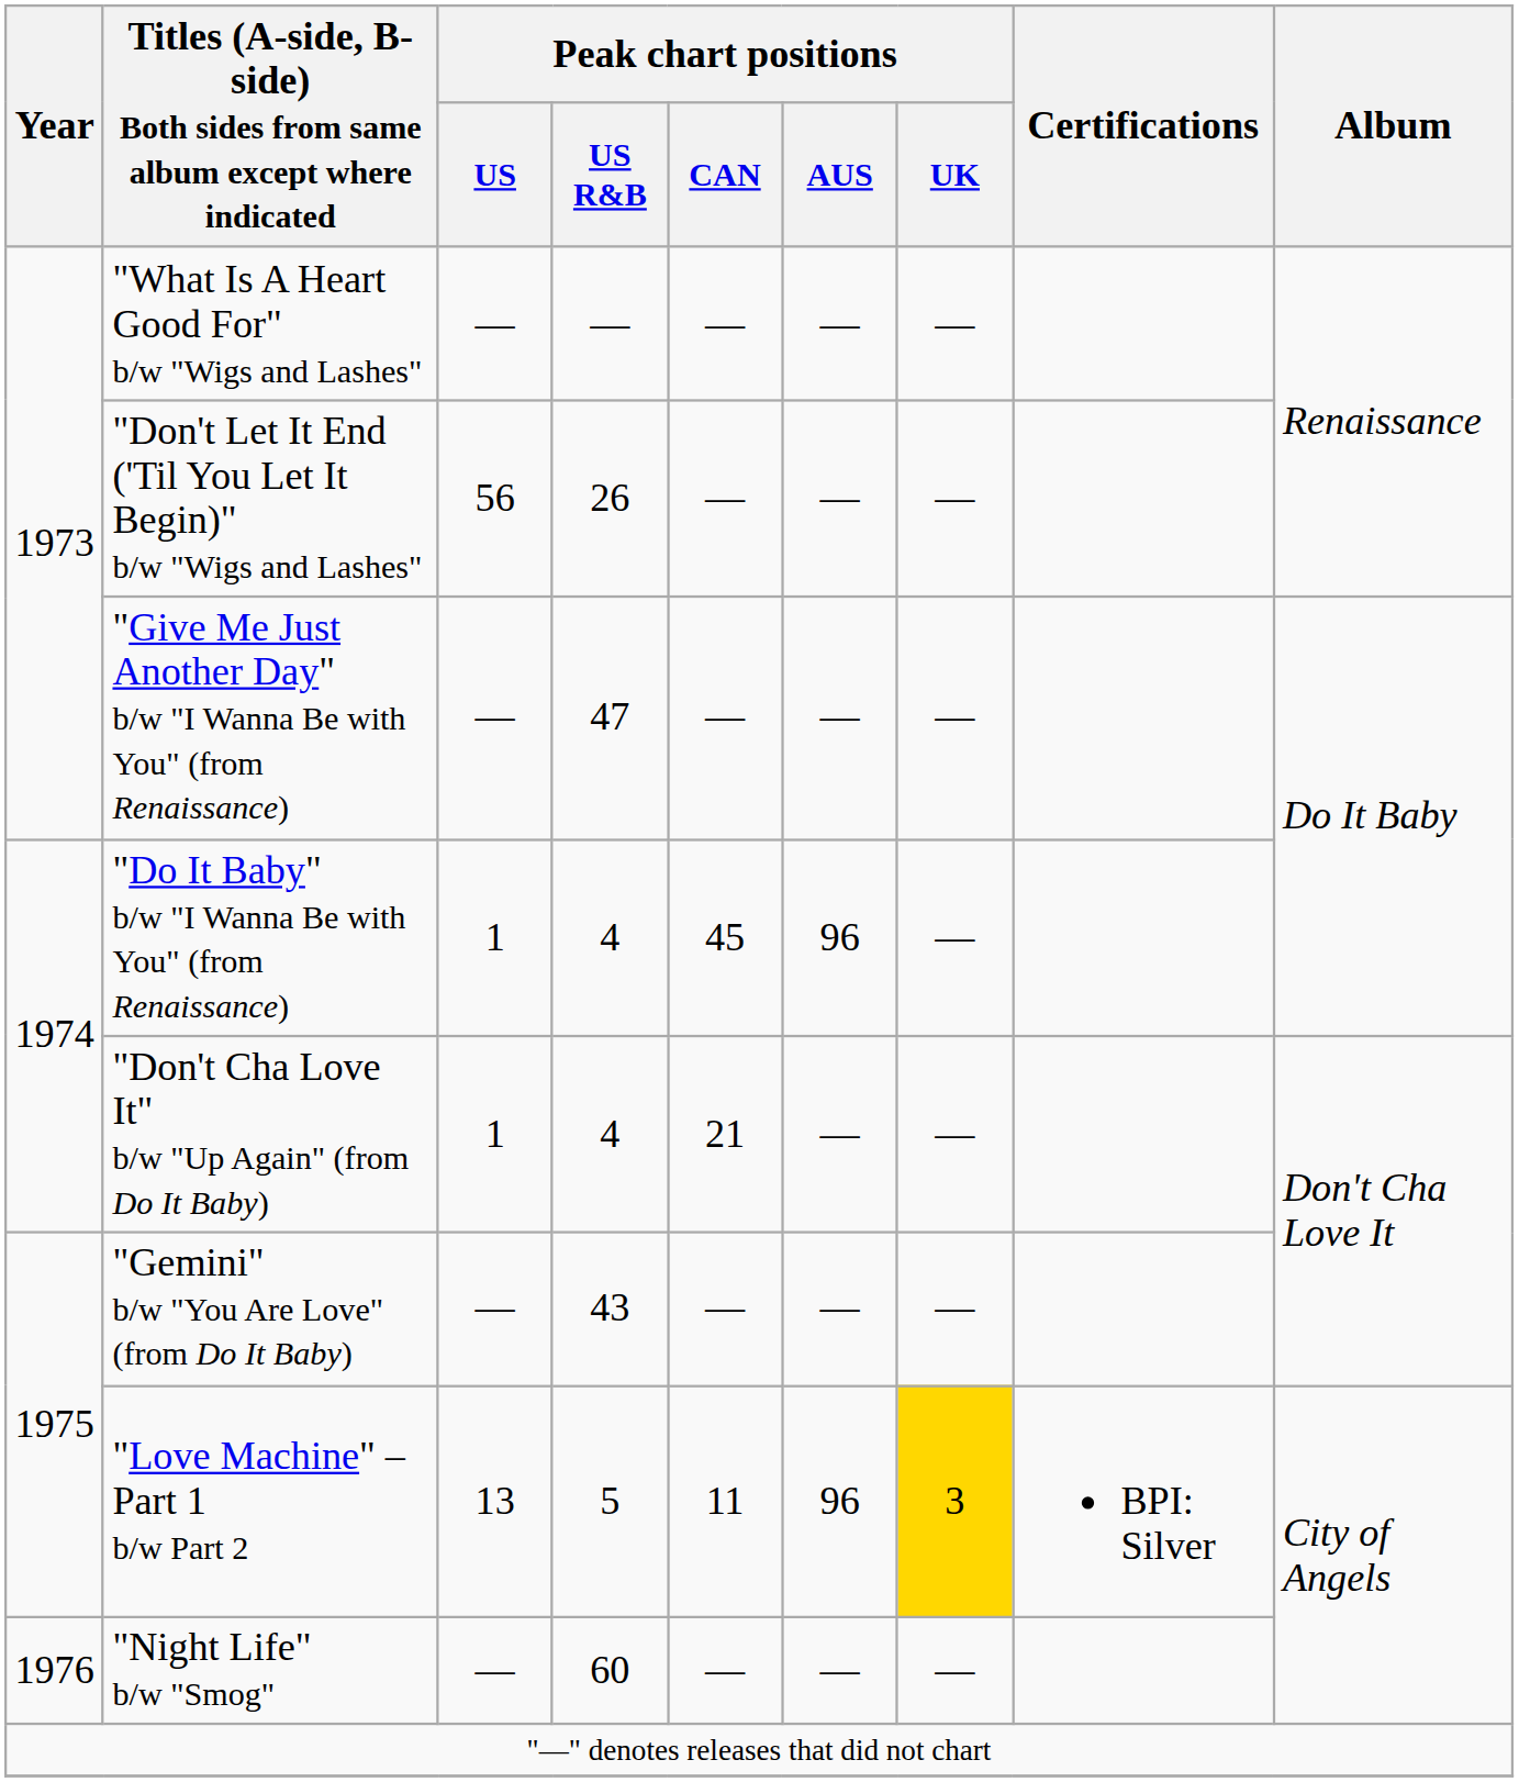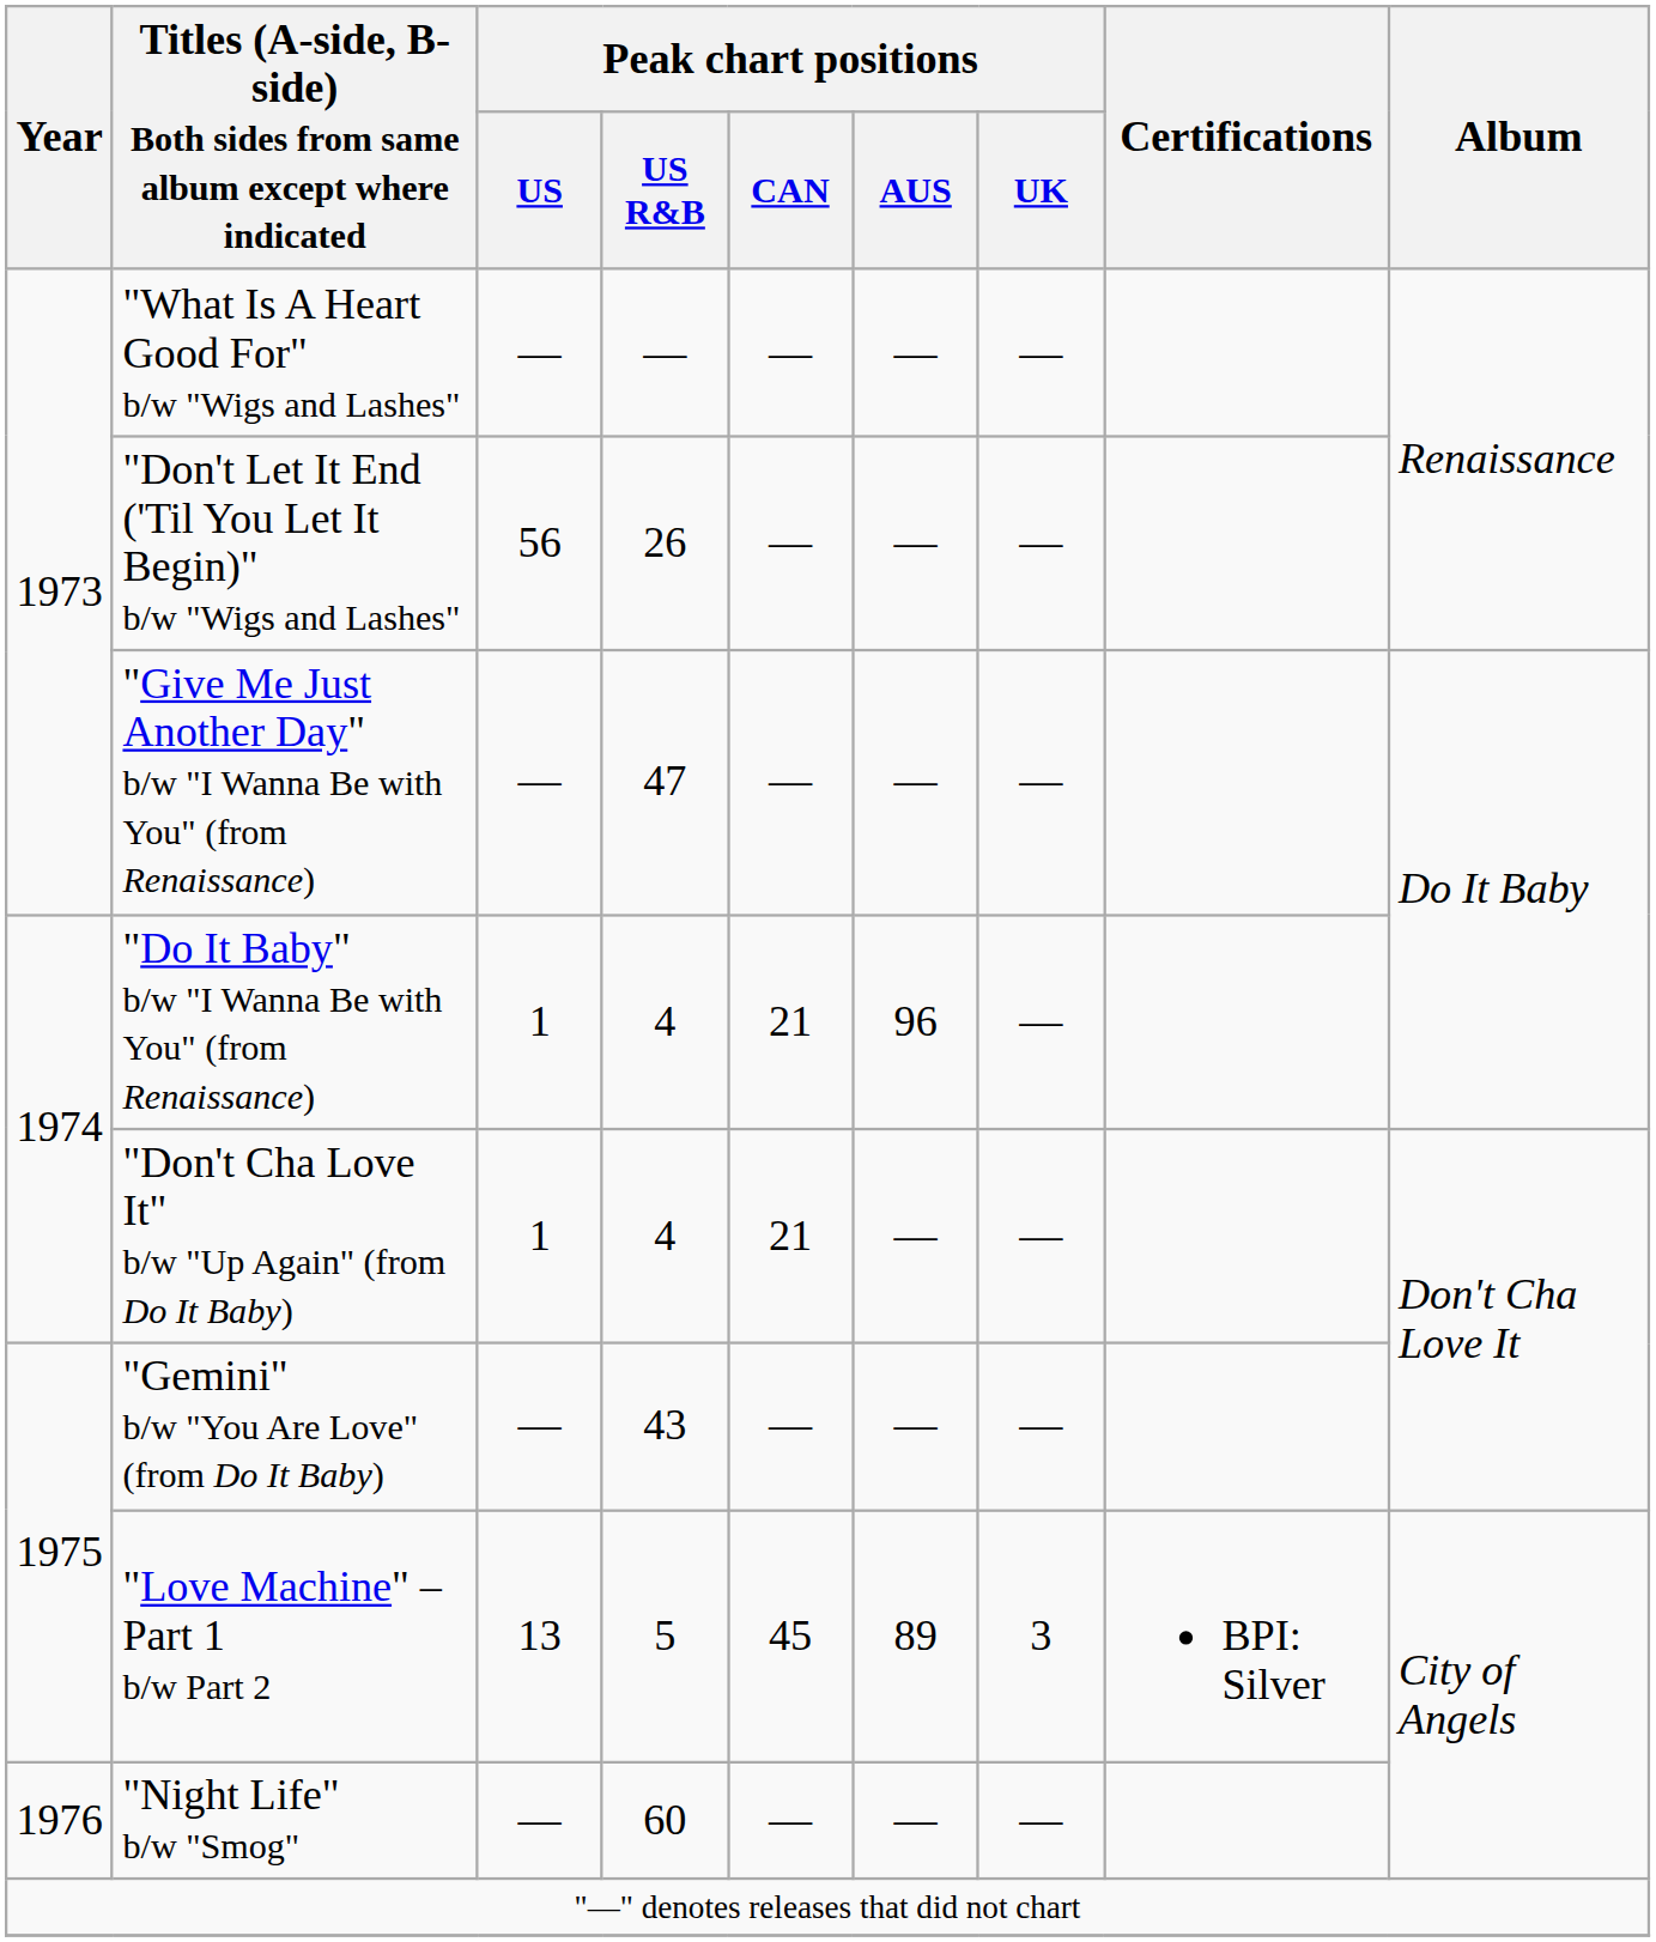"Do It Baby" b/w "I Wanna Be with You" (from Renaissance) | Peak chart positions / CAN: 45 -> 21
"Love Machine" – Part 1 b/w Part 2 | Peak chart positions / CAN: 11 -> 45
"Love Machine" – Part 1 b/w Part 2 | Peak chart positions / AUS: 96 -> 89
"Love Machine" – Part 1 b/w Part 2 | Peak chart positions / UK: gold background -> no background
